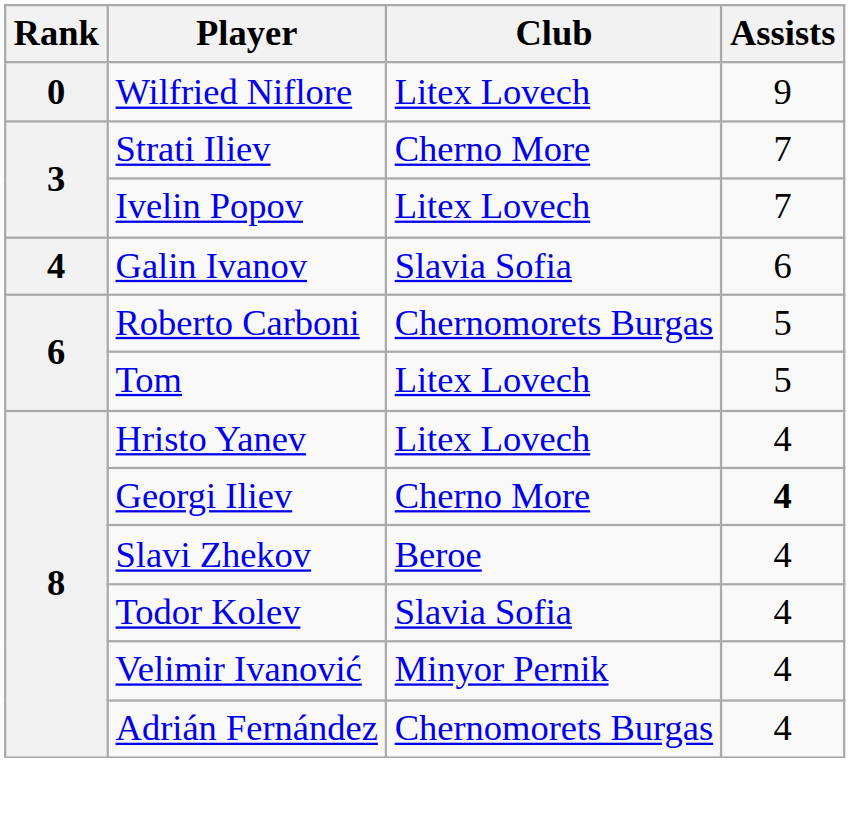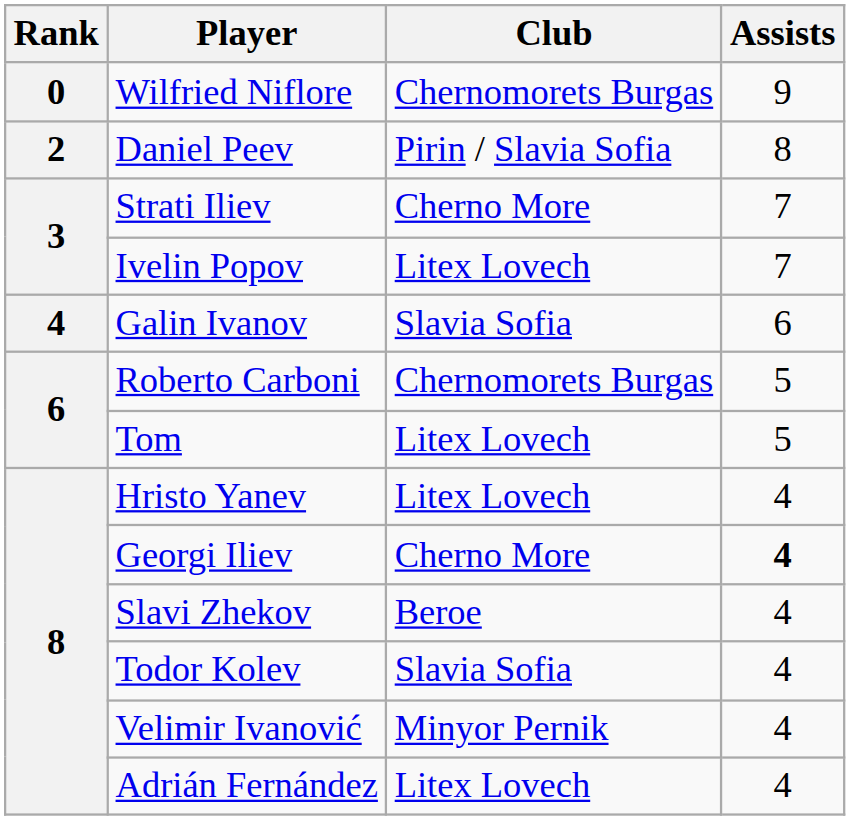Wilfried Niflore | Club: Litex Lovech -> Chernomorets Burgas
+ row: 2 | Daniel Peev | Pirin / Slavia Sofia | 8
Adrián Fernández | Club: Chernomorets Burgas -> Litex Lovech
